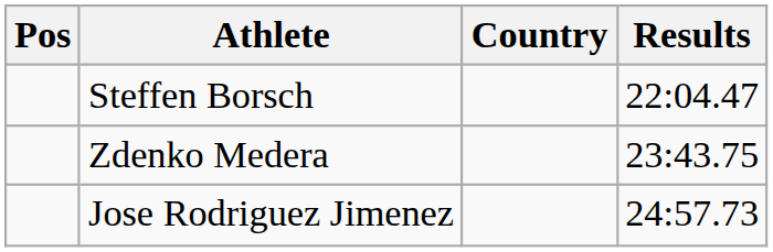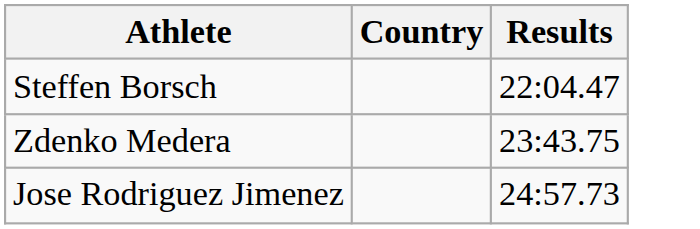- column: Pos
